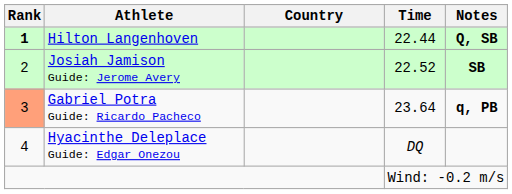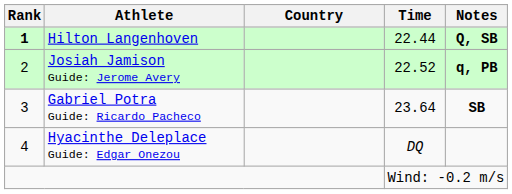Josiah Jamison Guide: Jerome Avery | Notes: SB -> q, PB
Gabriel Potra Guide: Ricardo Pacheco | Rank: lightsalmon background -> no background
Gabriel Potra Guide: Ricardo Pacheco | Notes: q, PB -> SB
